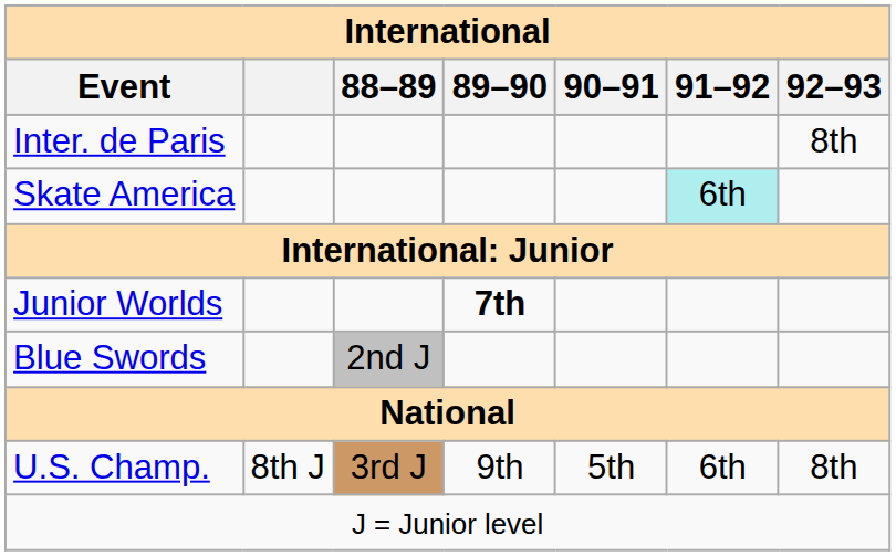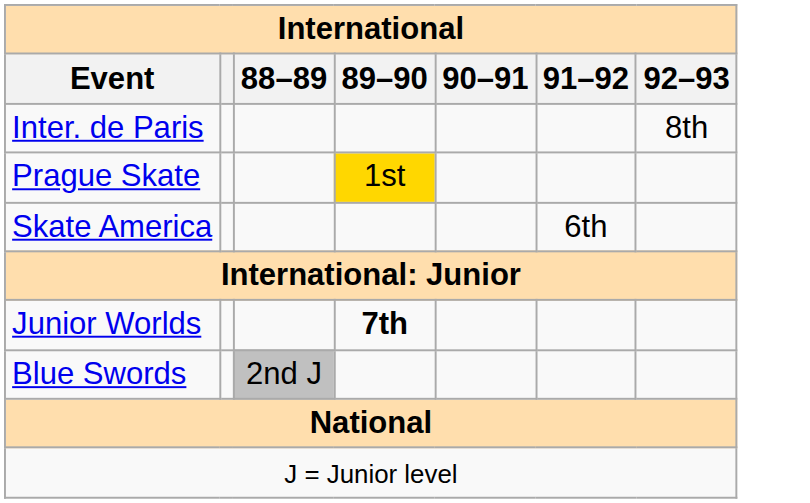+ row: Prague Skate | 1st
Skate America | 91–92: paleturquoise background -> no background
- row: U.S. Champ. | 8th J | 3rd J | 9th | 5th | 6th | 8th
